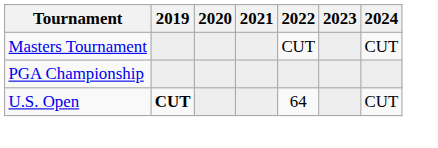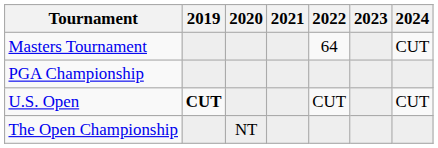Masters Tournament | 2022: CUT -> 64
U.S. Open | 2022: 64 -> CUT
+ row: The Open Championship | NT
